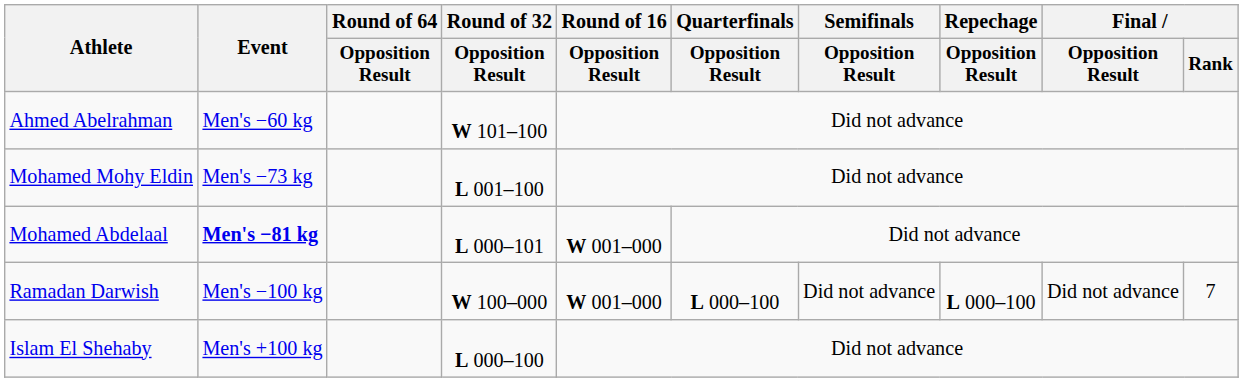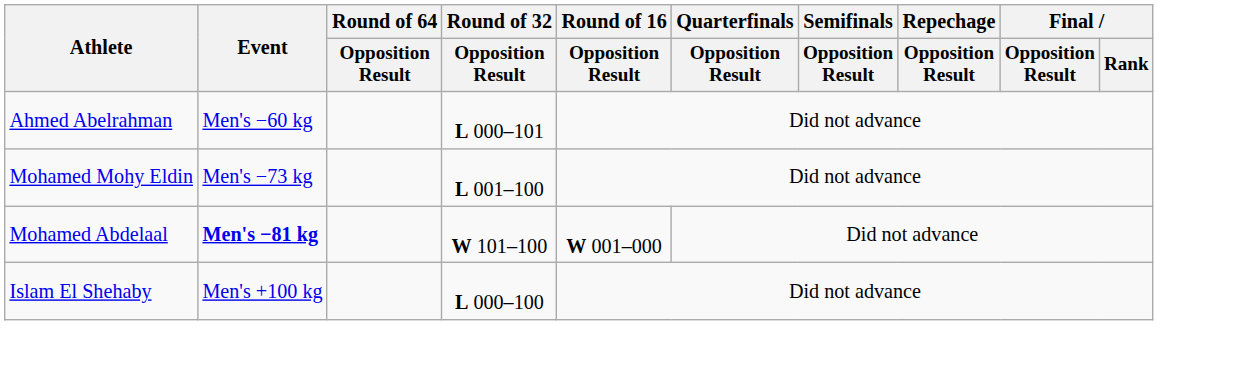Ahmed Abelrahman | Round of 32 / Opposition Result: W 101–100 -> L 000–101
Mohamed Abdelaal | Round of 32 / Opposition Result: L 000–101 -> W 101–100
- row: Ramadan Darwish | Men's −100 kg | W 100–000 | W 001–000 | L 000–100 | Did not advance | L 000–100 | Did not advance | 7
